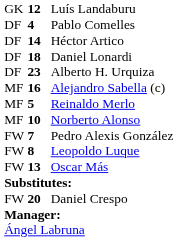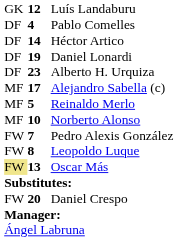Daniel Lonardi | column 2: 18 -> 19
Alejandro Sabella (c) | column 2: 16 -> 17
Oscar Más | column 1: no background -> khaki background
